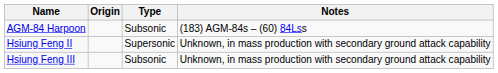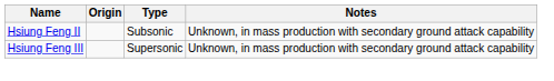- row: AGM-84 Harpoon | Subsonic | (183) AGM-84s – (60) 84Lss
Hsiung Feng II | Type: Supersonic -> Subsonic
Hsiung Feng III | Type: Subsonic -> Supersonic
